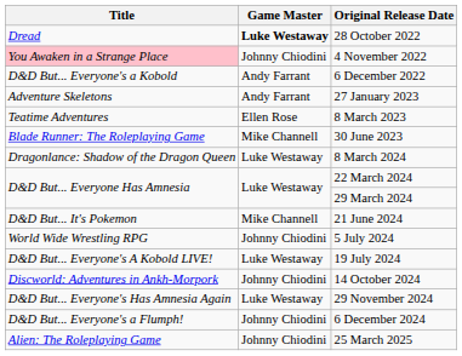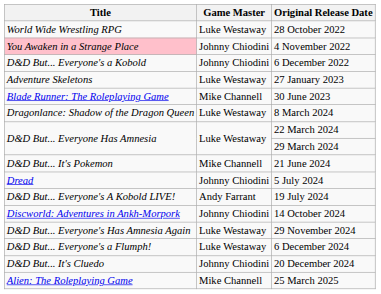28 October 2022 | Title: Dread -> World Wide Wrestling RPG
28 October 2022 | Game Master: bold -> normal
6 December 2022 | Game Master: Andy Farrant -> Johnny Chiodini
27 January 2023 | Game Master: Andy Farrant -> Luke Westaway
- row: Teatime Adventures | Ellen Rose | 8 March 2023
5 July 2024 | Title: World Wide Wrestling RPG -> Dread
19 July 2024 | Game Master: Luke Westaway -> Andy Farrant
6 December 2024 | Game Master: Johnny Chiodini -> Luke Westaway
+ row: D&D But... It's Cluedo | Johnny Chiodini | 20 December 2024
25 March 2025 | Game Master: Johnny Chiodini -> Mike Channell
